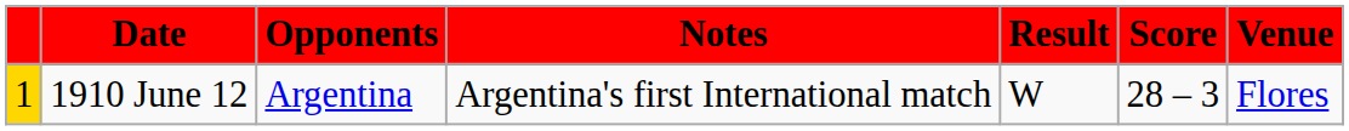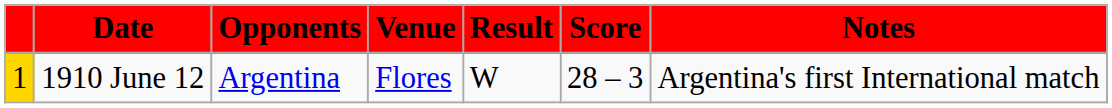columns swapped: Venue <-> Notes
